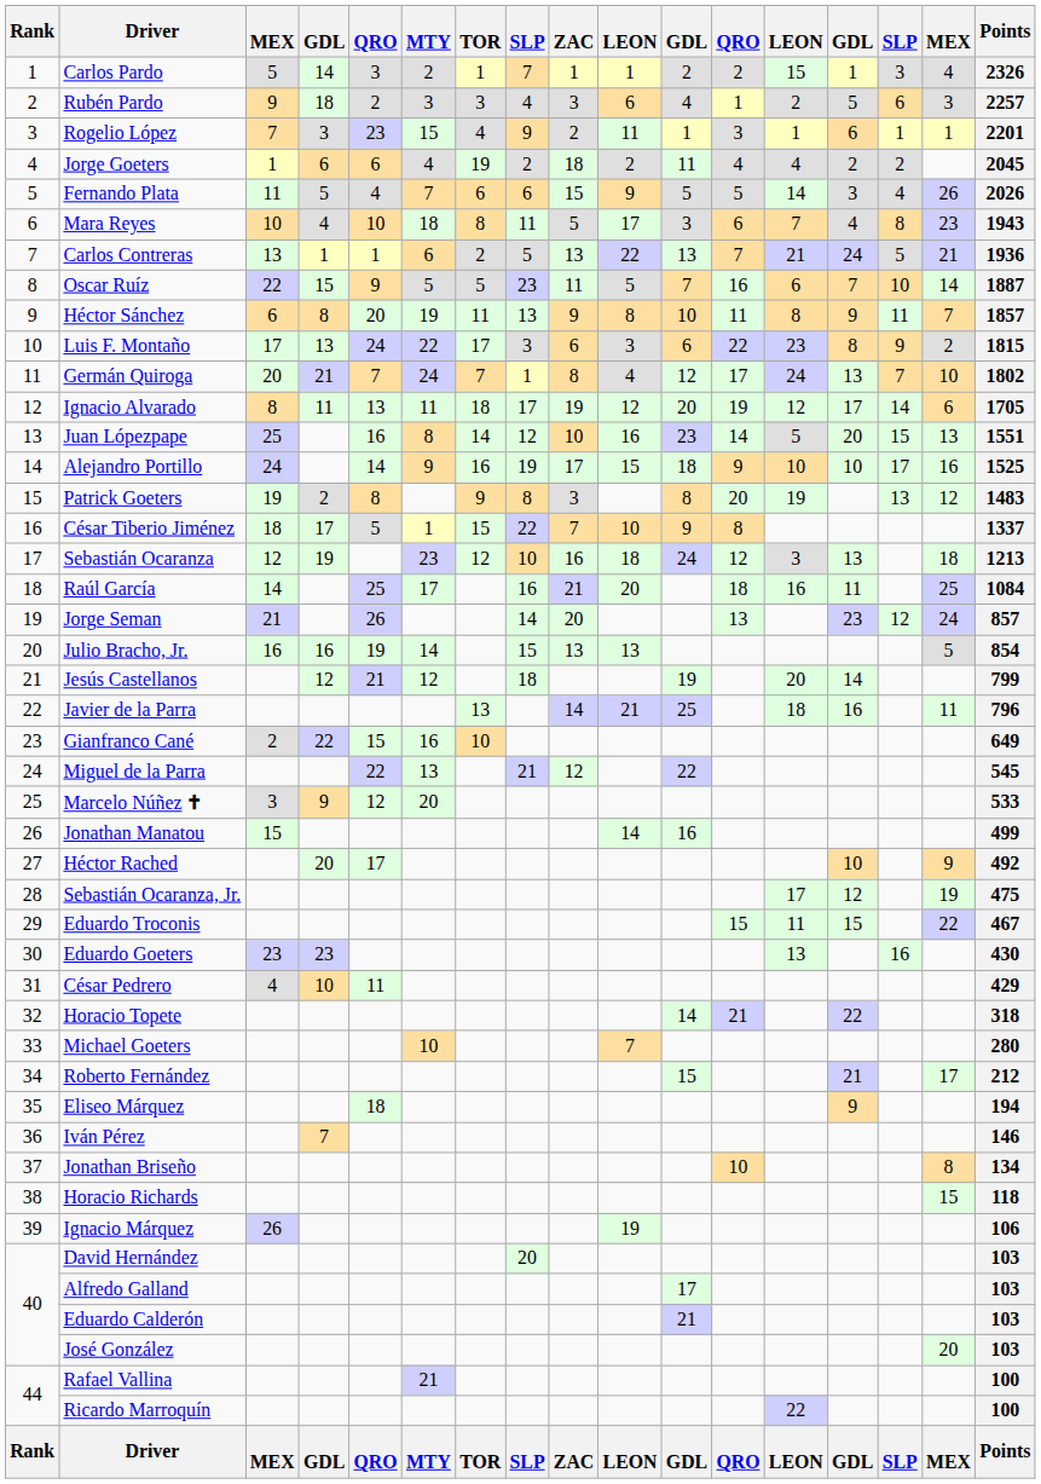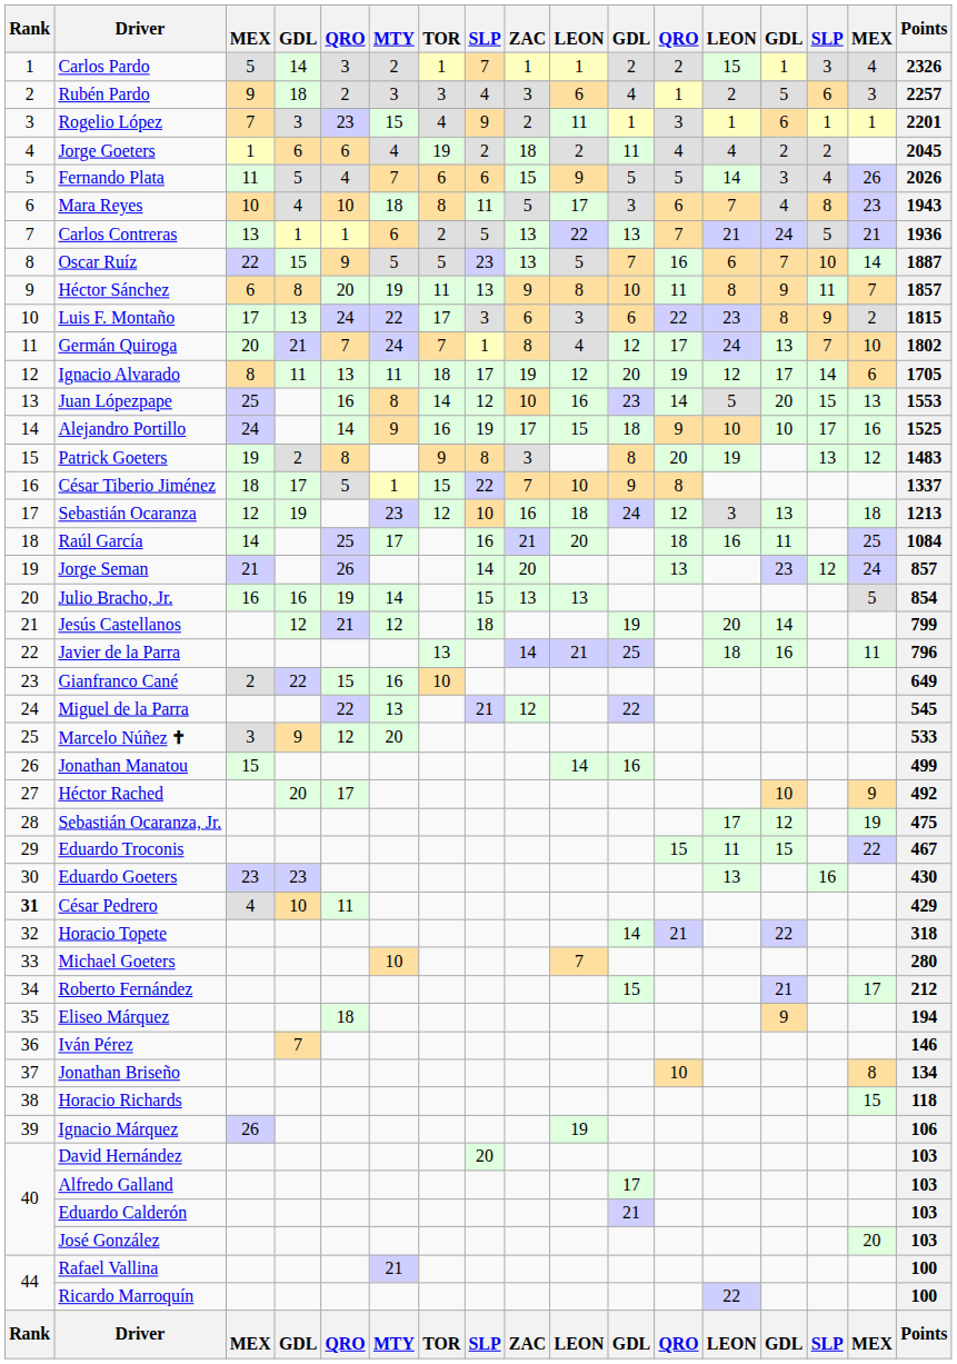Oscar Ruíz | ZAC: 11 -> 13
Juan Lópezpape | Points: 1551 -> 1553
César Pedrero | Rank: normal -> bold
